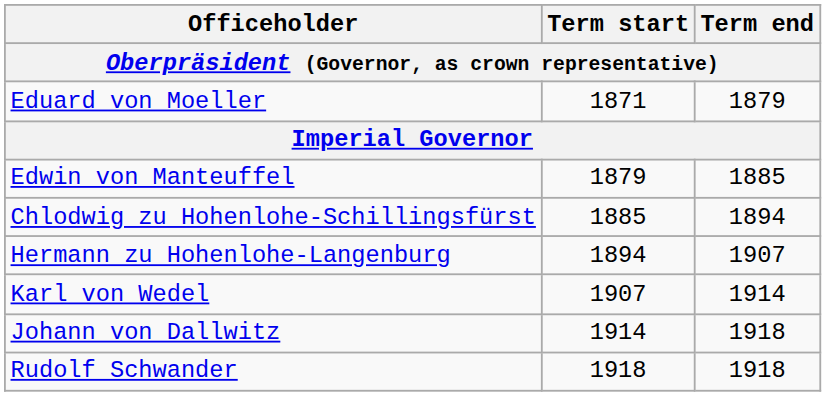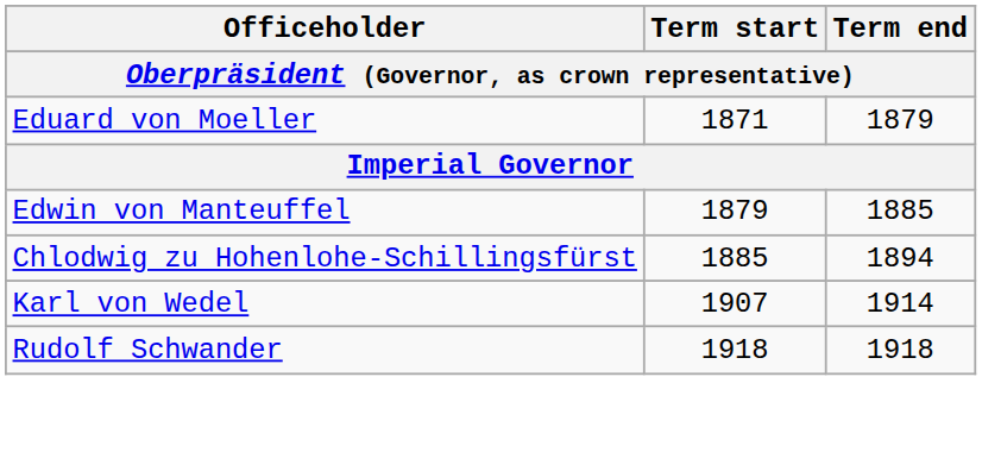- row: Hermann zu Hohenlohe-Langenburg | 1894 | 1907
- row: Johann von Dallwitz | 1914 | 1918
